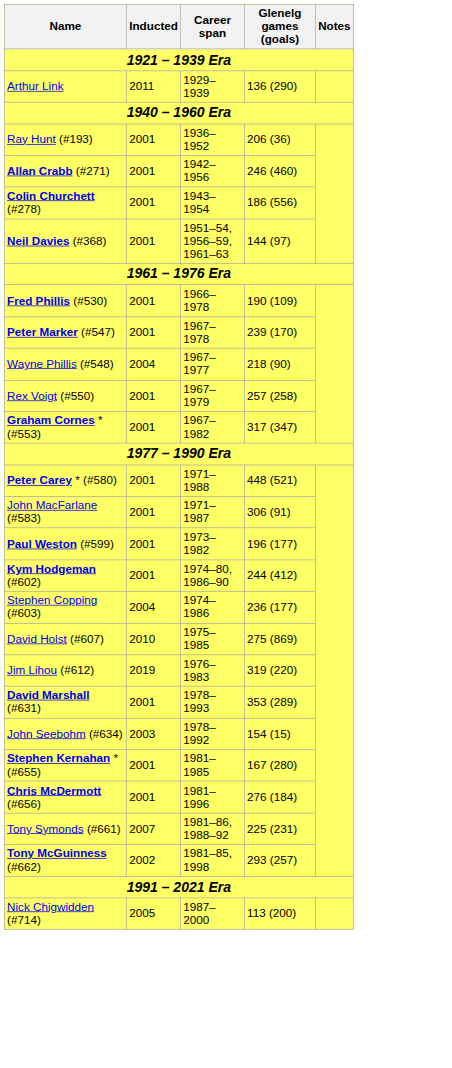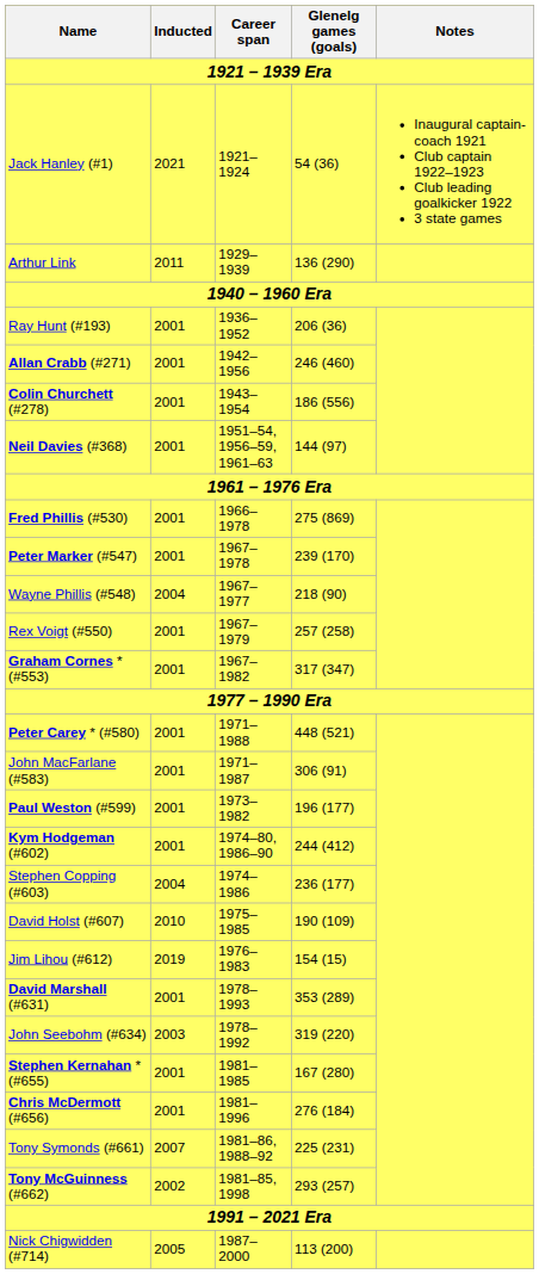+ row: Jack Hanley (#1) | 2021 | 1921–1924 | 54 (36) | Inaugural captain-coach 1921 Club captain 1922–1923 Club leading goalkicker 1922 3 state games
Fred Phillis (#530) | Glenelg games (goals): 190 (109) -> 275 (869)
David Holst (#607) | Glenelg games (goals): 275 (869) -> 190 (109)
Jim Lihou (#612) | Glenelg games (goals): 319 (220) -> 154 (15)
John Seebohm (#634) | Glenelg games (goals): 154 (15) -> 319 (220)
